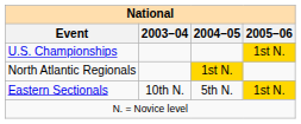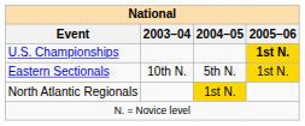U.S. Championships | 2005–06: normal -> bold
rows swapped: Eastern Sectionals <-> North Atlantic Regionals
